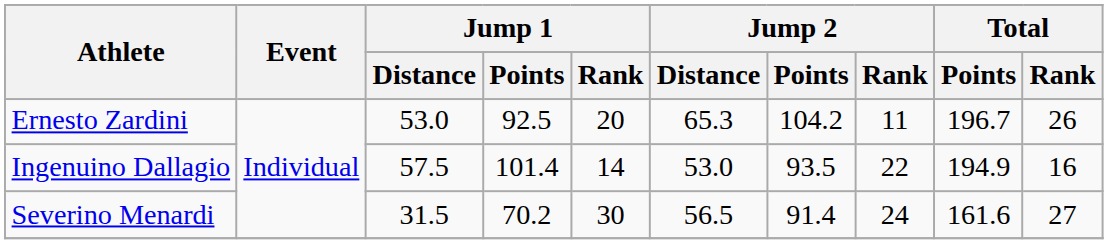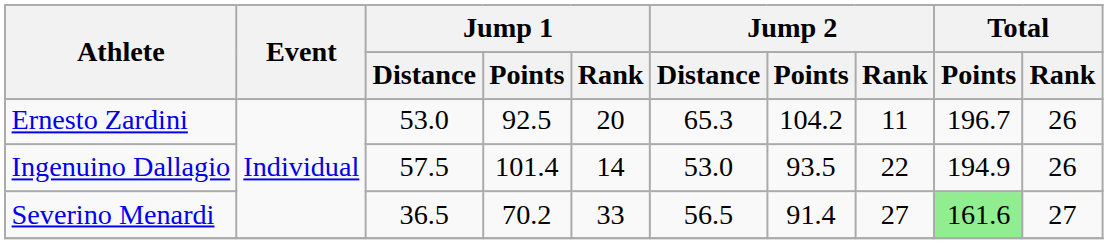Ingenuino Dallagio | Total / Rank: 16 -> 26
Severino Menardi | Jump 1 / Distance: 31.5 -> 36.5
Severino Menardi | Jump 1 / Rank: 30 -> 33
Severino Menardi | Jump 2 / Rank: 24 -> 27
Severino Menardi | Total / Points: no background -> lightgreen background
